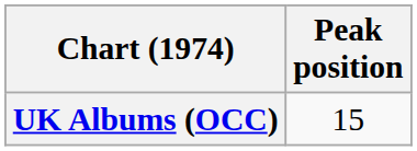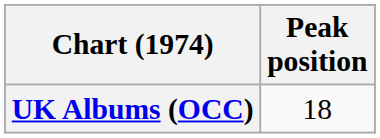UK Albums (OCC) | Peak position: 15 -> 18
